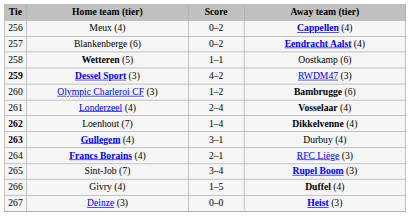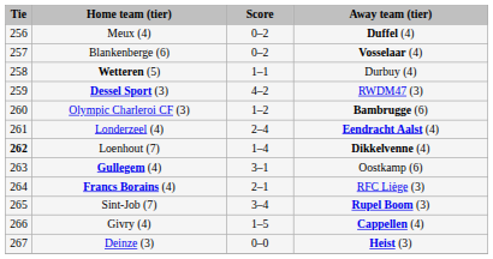Meux (4) | Away team (tier): Cappellen (4) -> Duffel (4)
Blankenberge (6) | Away team (tier): Eendracht Aalst (4) -> Vosselaar (4)
Wetteren (5) | Away team (tier): Oostkamp (6) -> Durbuy (4)
Dessel Sport (3) | Tie: bold -> normal
Londerzeel (4) | Away team (tier): Vosselaar (4) -> Eendracht Aalst (4)
Gullegem (4) | Tie: bold -> normal
Gullegem (4) | Away team (tier): Durbuy (4) -> Oostkamp (6)
Givry (4) | Away team (tier): Duffel (4) -> Cappellen (4)
